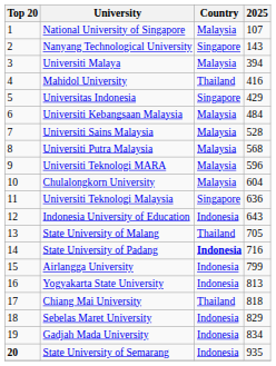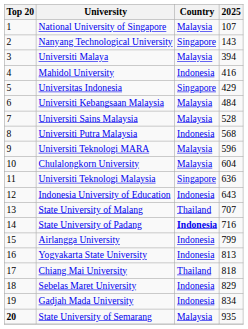Mahidol University | Country: Thailand -> Indonesia
Universiti Putra Malaysia | Country: Malaysia -> Indonesia
State University of Malang | 2025: 705 -> 707
State University of Semarang | Country: Indonesia -> Malaysia
